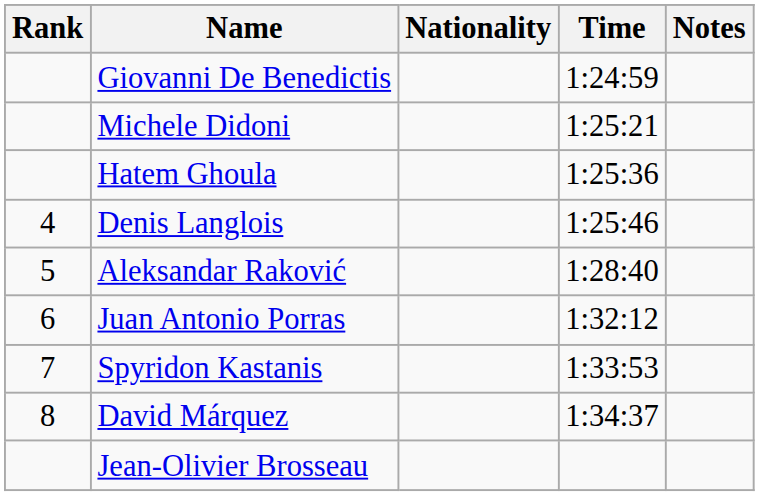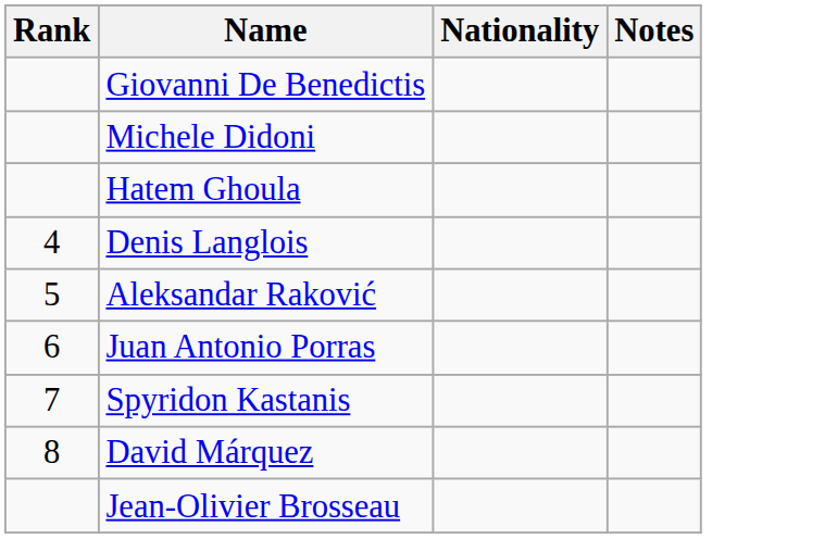- column: Time | 1:24:59 | 1:25:21 | 1:25:36 | 1:25:46 | 1:28:40 | 1:32:12 | 1:33:53 | 1:34:37
